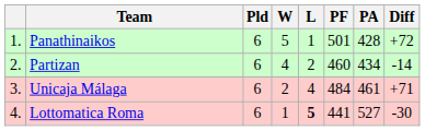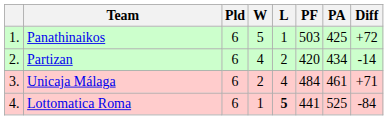Panathinaikos | PF: 501 -> 503
Panathinaikos | PA: 428 -> 425
Partizan | PF: 460 -> 420
Lottomatica Roma | PA: 527 -> 525
Lottomatica Roma | Diff: -30 -> -84
